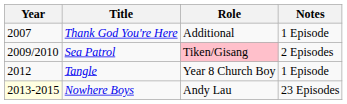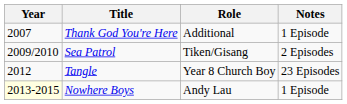Sea Patrol | Role: pink background -> no background
Tangle | Notes: 1 Episode -> 23 Episodes
Nowhere Boys | Notes: 23 Episodes -> 1 Episode
